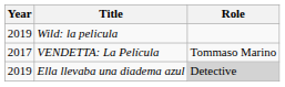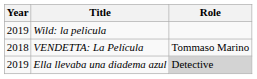VENDETTA: La Película | Year: 2017 -> 2018
